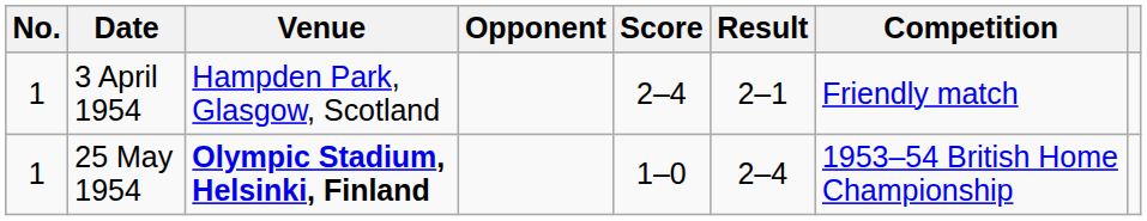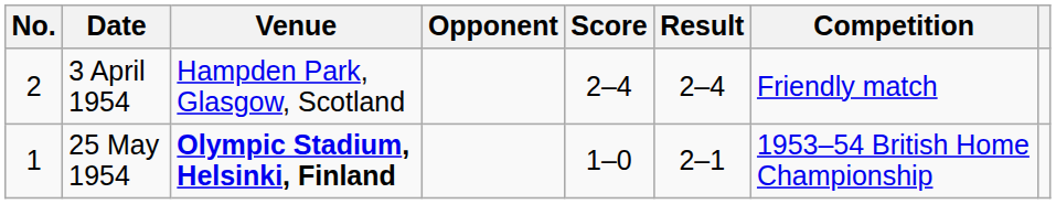3 April 1954 | No.: 1 -> 2
3 April 1954 | Result: 2–1 -> 2–4
25 May 1954 | Result: 2–4 -> 2–1
